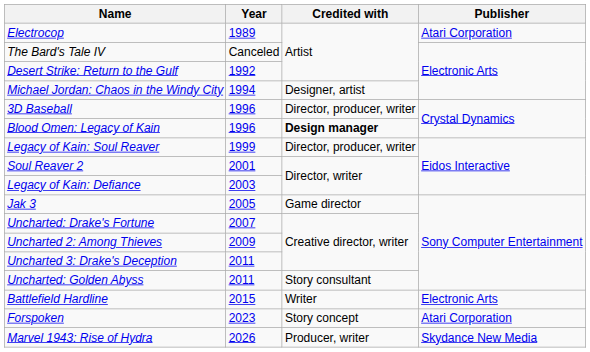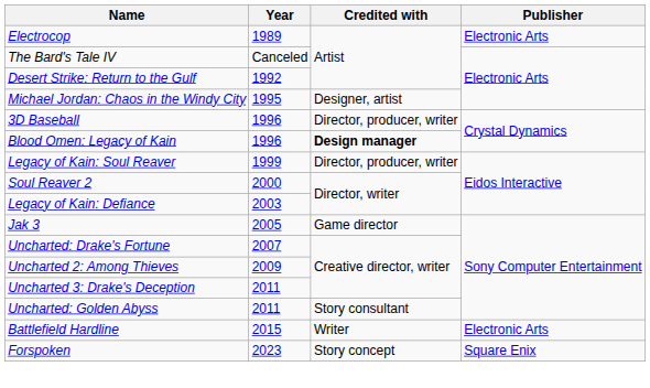Electrocop | Publisher: Atari Corporation -> Electronic Arts
Michael Jordan: Chaos in the Windy City | Year: 1994 -> 1995
Soul Reaver 2 | Year: 2001 -> 2000
Forspoken | Publisher: Atari Corporation -> Square Enix
- row: Marvel 1943: Rise of Hydra | 2026 | Producer, writer | Skydance New Media
